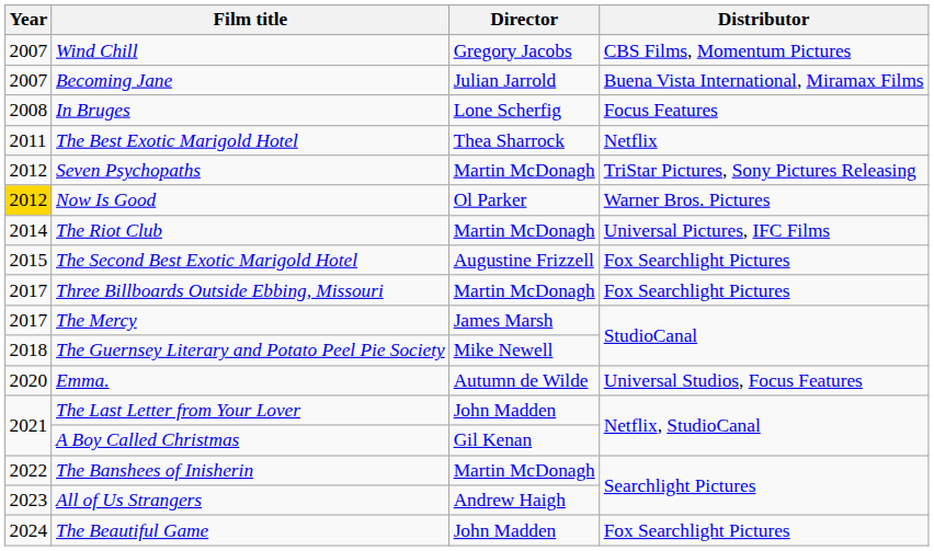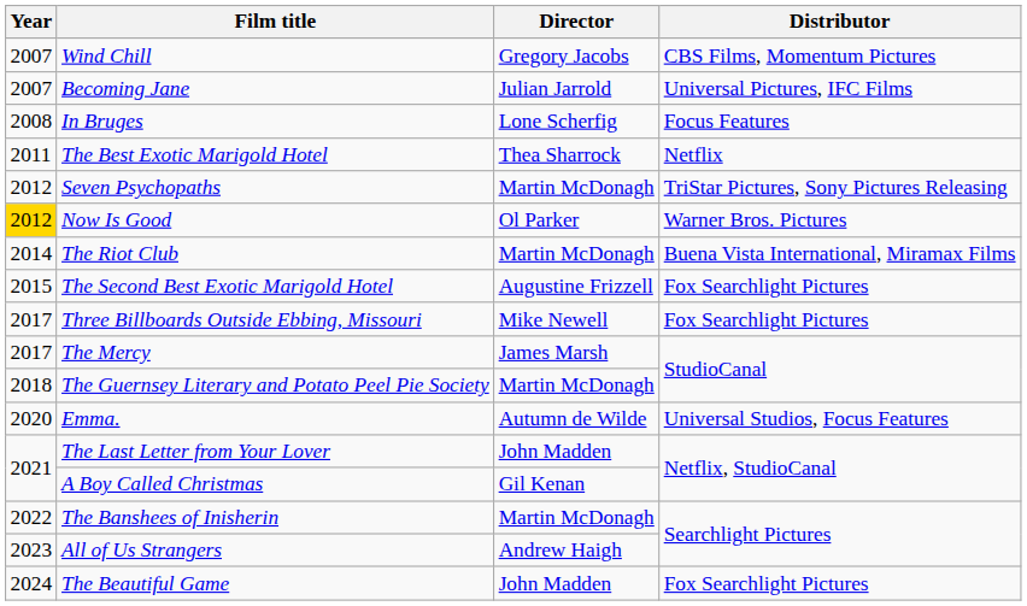Becoming Jane | Distributor: Buena Vista International, Miramax Films -> Universal Pictures, IFC Films
The Riot Club | Distributor: Universal Pictures, IFC Films -> Buena Vista International, Miramax Films
Three Billboards Outside Ebbing, Missouri | Director: Martin McDonagh -> Mike Newell
The Guernsey Literary and Potato Peel Pie Society | Director: Mike Newell -> Martin McDonagh
